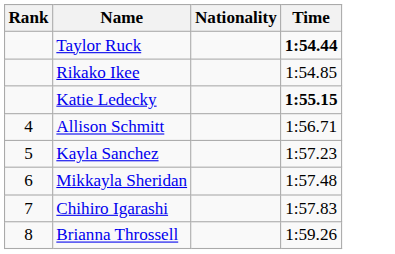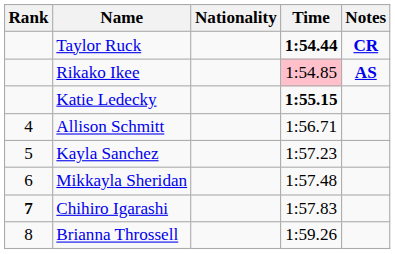+ column: Notes | CR | AS
Rikako Ikee | Time: no background -> pink background
Chihiro Igarashi | Rank: normal -> bold
